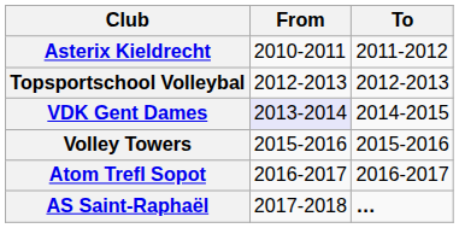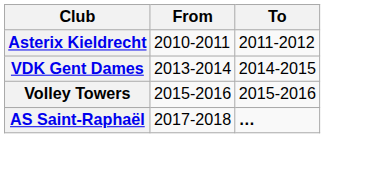- row: Topsportschool Volleybal | 2012-2013 | 2012-2013
VDK Gent Dames | From: lavender background -> no background
- row: Atom Trefl Sopot | 2016-2017 | 2016-2017
